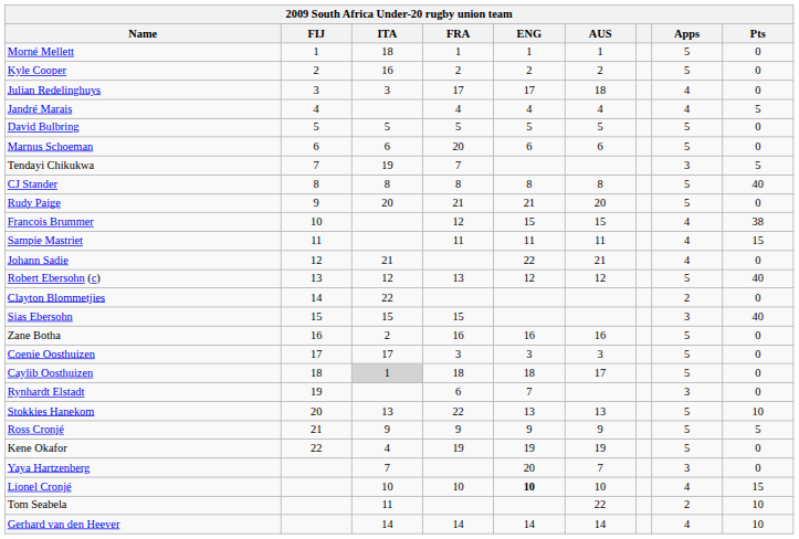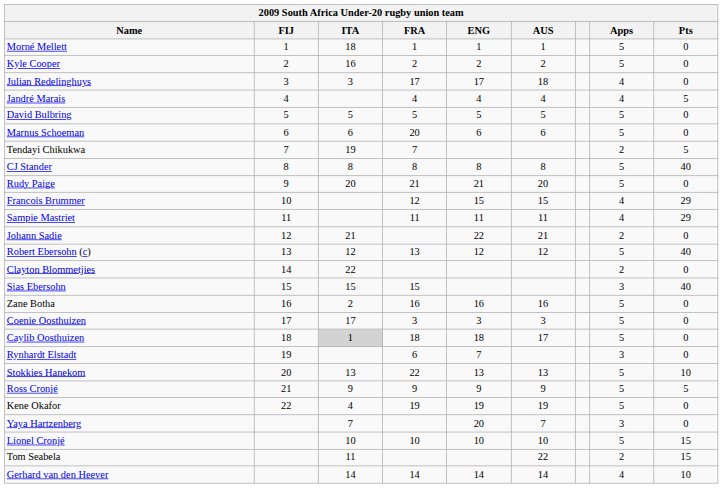Tendayi Chikukwa | Apps: 3 -> 2
Francois Brummer | Pts: 38 -> 29
Sampie Mastriet | Pts: 15 -> 29
Johann Sadie | Apps: 4 -> 2
Lionel Cronjé | ENG: bold -> normal
Lionel Cronjé | Apps: 4 -> 5
Tom Seabela | Pts: 10 -> 15
